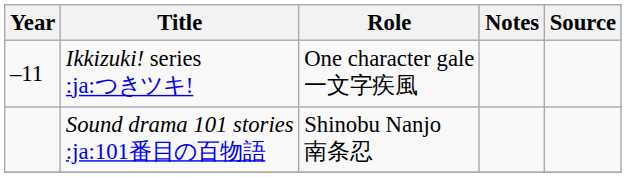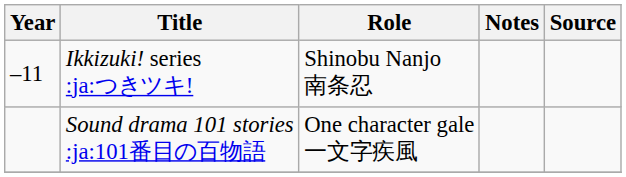Ikkizuki! series :ja:つきツキ! | Role: One character gale 一文字疾風 -> Shinobu Nanjo 南条忍
Sound drama 101 stories :ja:101番目の百物語 | Role: Shinobu Nanjo 南条忍 -> One character gale 一文字疾風
